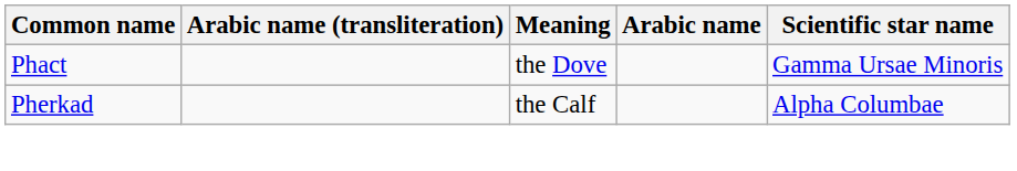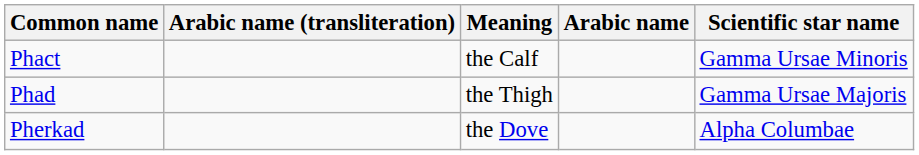Phact | Meaning: the Dove -> the Calf
+ row: Phad | the Thigh | Gamma Ursae Majoris
Pherkad | Meaning: the Calf -> the Dove
